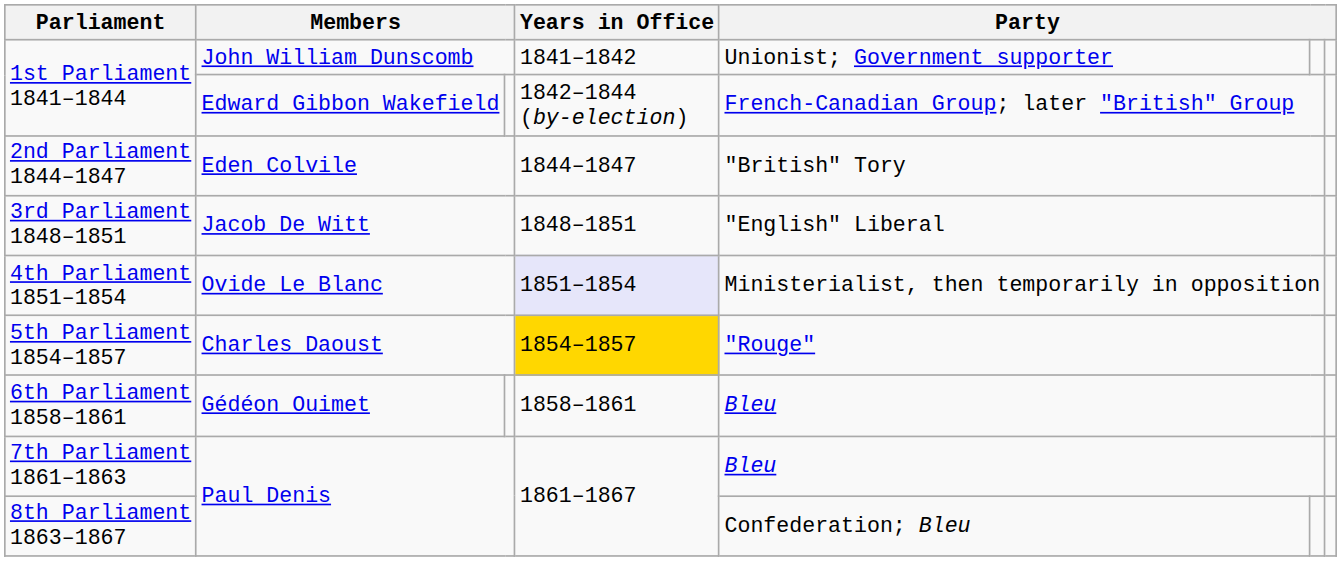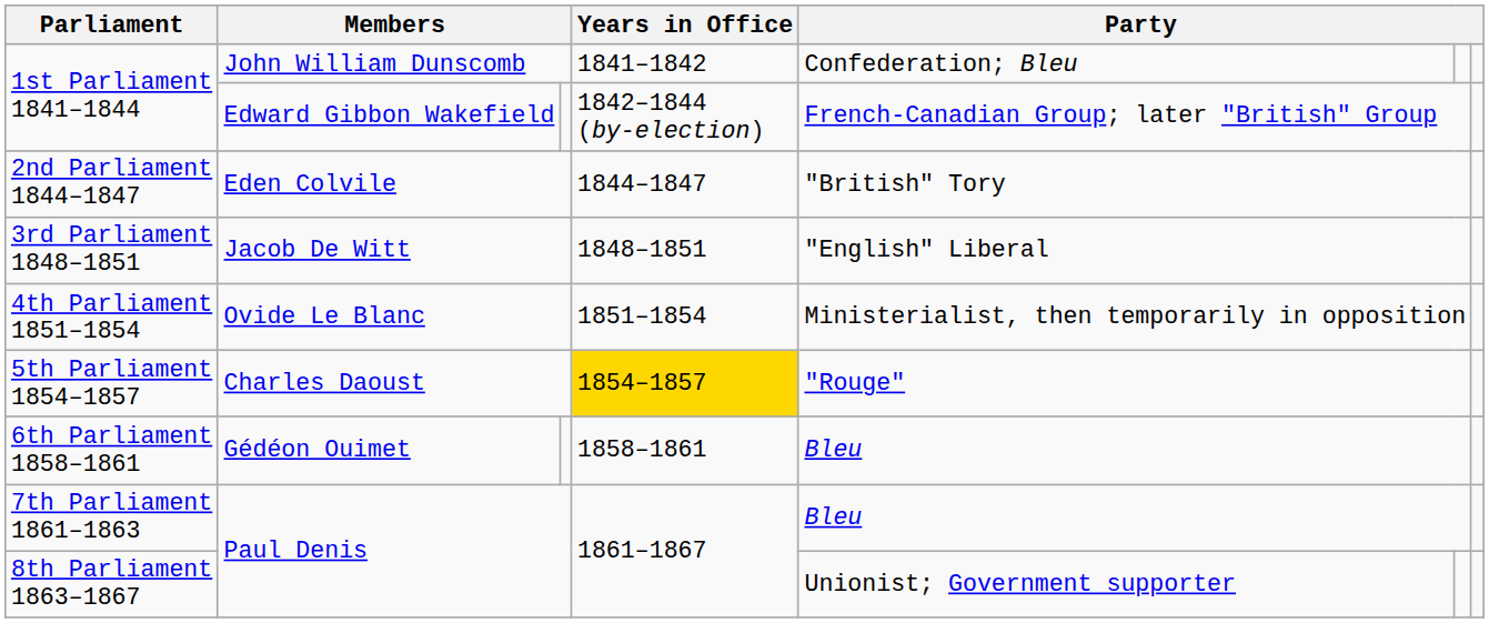1st Parliament 1841–1844 / John William Dunscomb | column 5: Unionist; Government supporter -> Confederation; Bleu
4th Parliament 1851–1854 | Years in Office: lavender background -> no background
8th Parliament 1863–1867 | column 5: Confederation; Bleu -> Unionist; Government supporter
